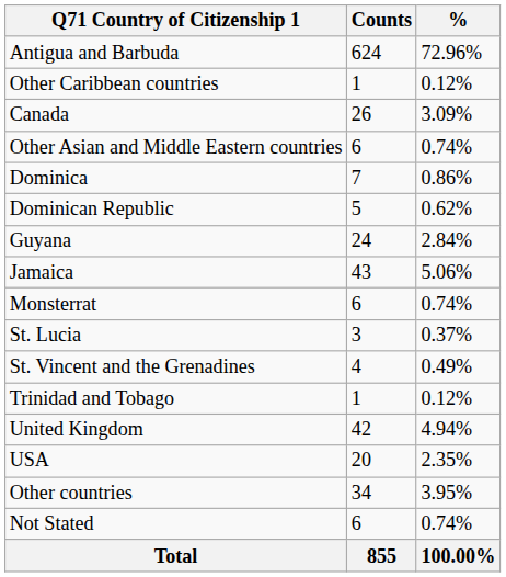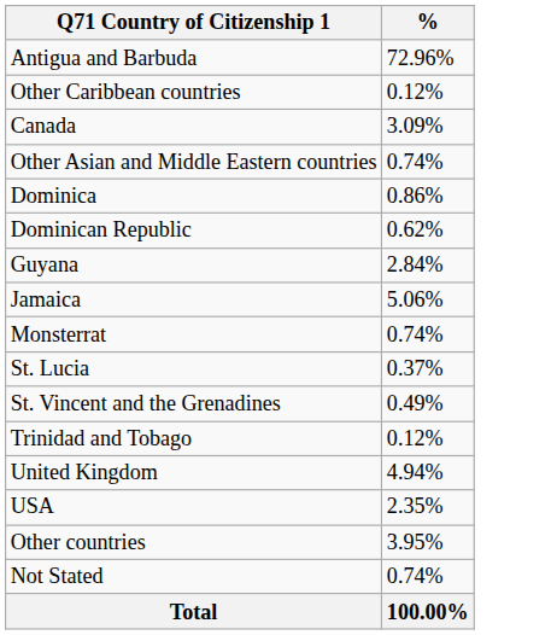- column: Counts | 624 | 1 | 26 | 6 | 7 | 5 | 24 | 43 | 6 | 3 | 4 | 1 | 42 | 20 | 34 | 6 | 855
